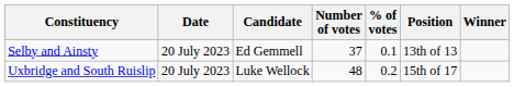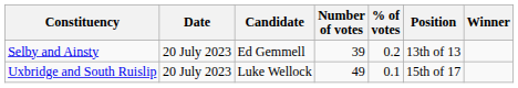Selby and Ainsty | Number of votes: 37 -> 39
Selby and Ainsty | % of votes: 0.1 -> 0.2
Uxbridge and South Ruislip | Number of votes: 48 -> 49
Uxbridge and South Ruislip | % of votes: 0.2 -> 0.1
